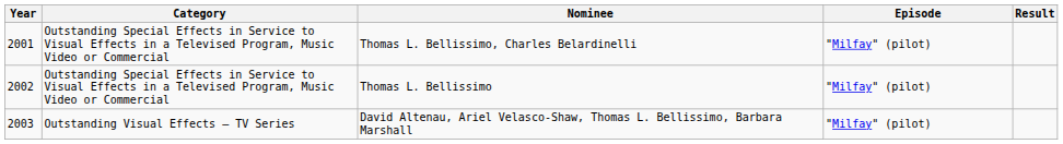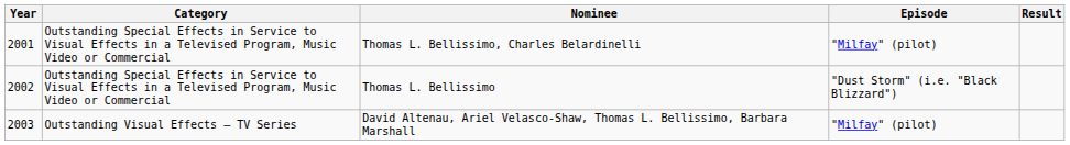Thomas L. Bellissimo | Episode: "Milfay" (pilot) -> "Dust Storm" (i.e. "Black Blizzard")
